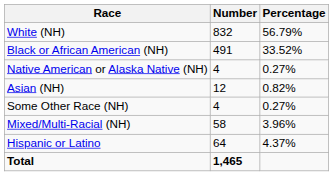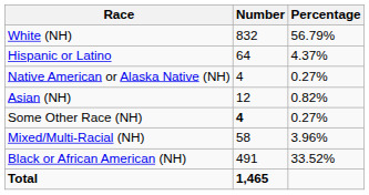rows swapped: Black or African American (NH) <-> Hispanic or Latino
Some Other Race (NH) | Number: normal -> bold
